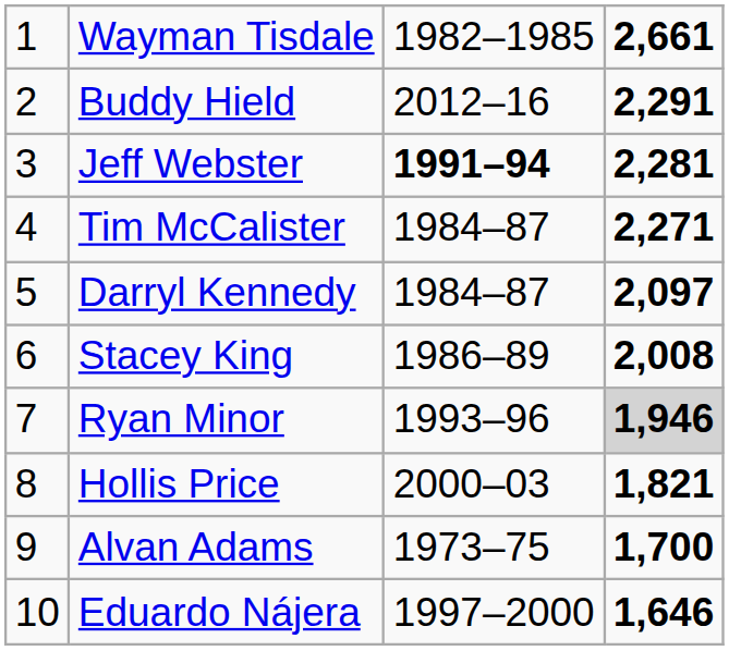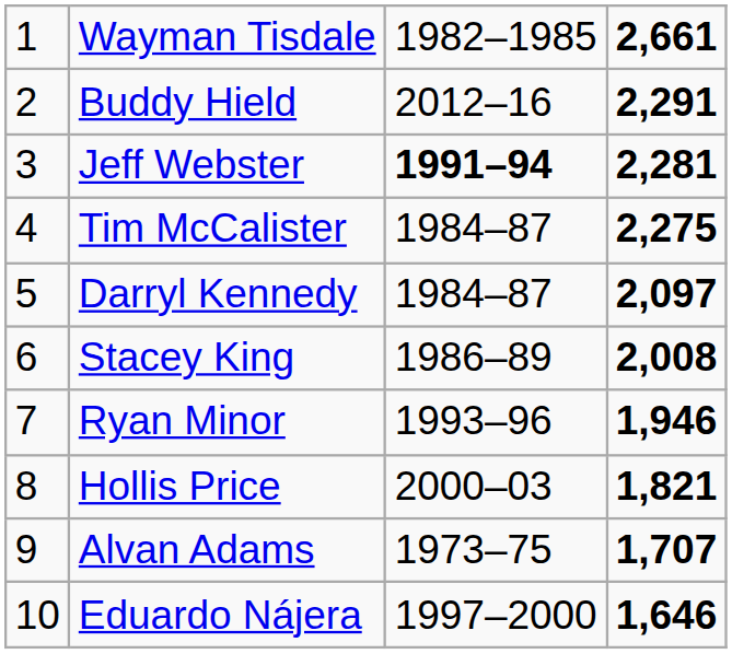Tim McCalister | column 4: 2,271 -> 2,275
Ryan Minor | column 4: lightgrey background -> no background
Alvan Adams | column 4: 1,700 -> 1,707
